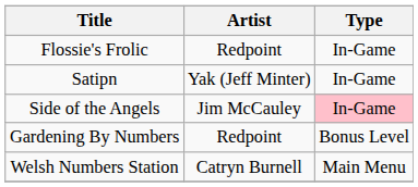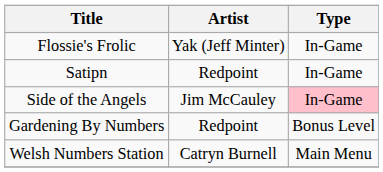Flossie's Frolic | Artist: Redpoint -> Yak (Jeff Minter)
Satipn | Artist: Yak (Jeff Minter) -> Redpoint
